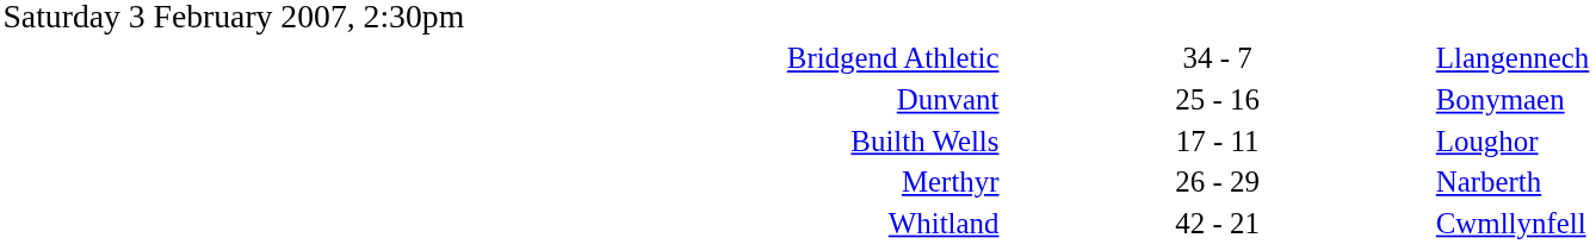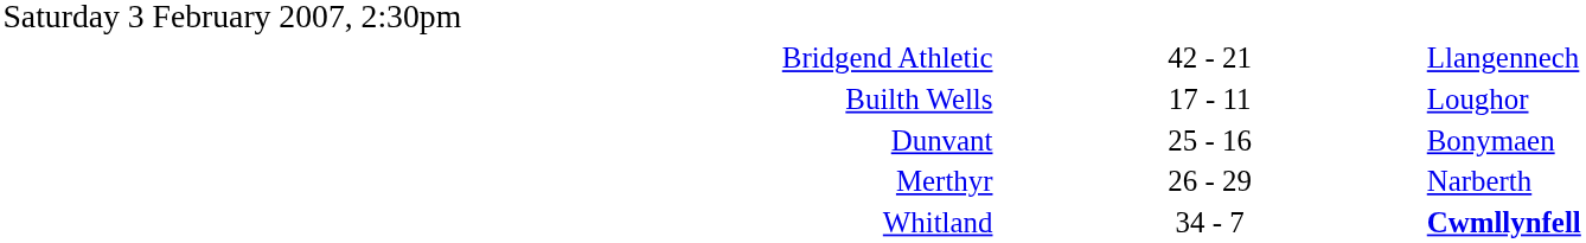Bridgend Athletic | column 2: 34 - 7 -> 42 - 21
rows swapped: Builth Wells <-> Dunvant
Whitland | column 2: 42 - 21 -> 34 - 7
Whitland | column 3: normal -> bold
